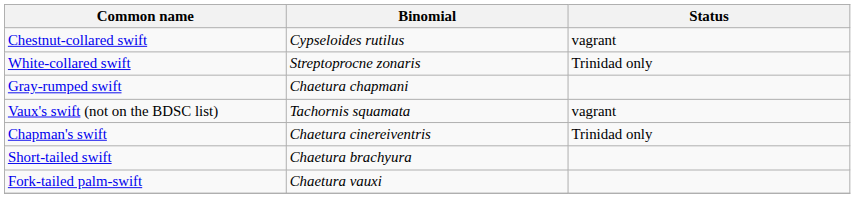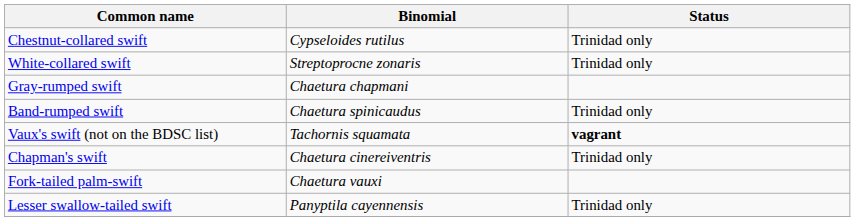Chestnut-collared swift | Status: vagrant -> Trinidad only
+ row: Band-rumped swift | Chaetura spinicaudus | Trinidad only
Vaux's swift (not on the BDSC list) | Status: normal -> bold
- row: Short-tailed swift | Chaetura brachyura
+ row: Lesser swallow-tailed swift | Panyptila cayennensis | Trinidad only
